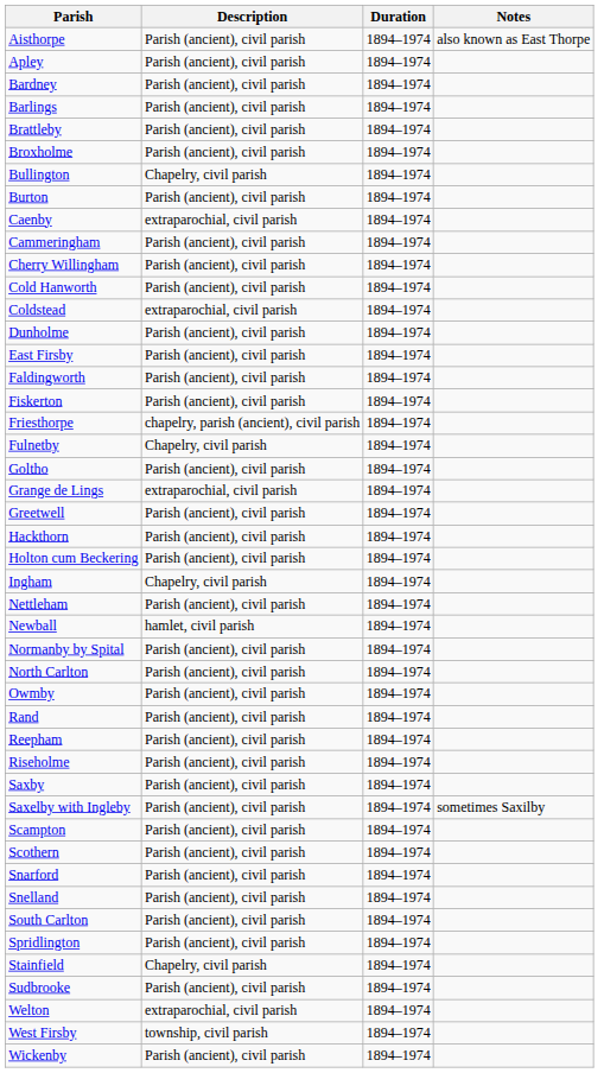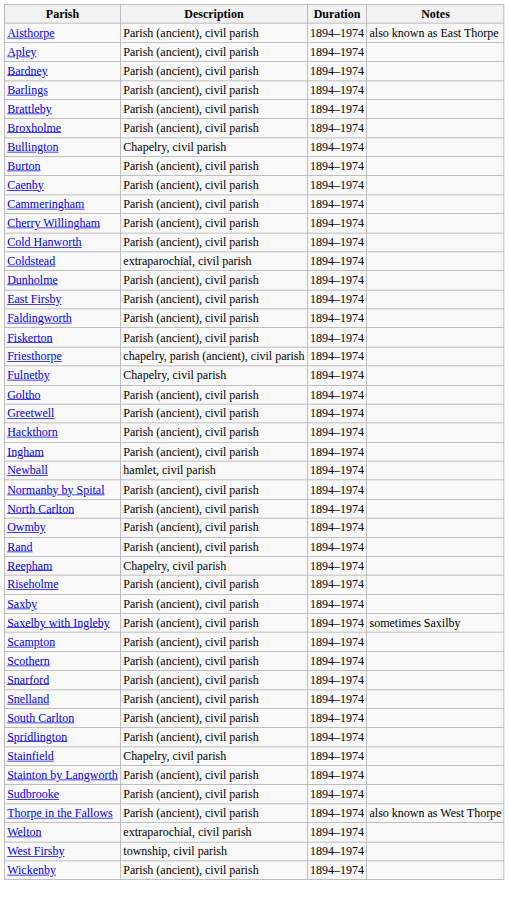Caenby | Description: extraparochial, civil parish -> Parish (ancient), civil parish
- row: Grange de Lings | extraparochial, civil parish | 1894–1974
- row: Holton cum Beckering | Parish (ancient), civil parish | 1894–1974
Ingham | Description: Chapelry, civil parish -> Parish (ancient), civil parish
- row: Nettleham | Parish (ancient), civil parish | 1894–1974
Reepham | Description: Parish (ancient), civil parish -> Chapelry, civil parish
+ row: Stainton by Langworth | Parish (ancient), civil parish | 1894–1974
+ row: Thorpe in the Fallows | Parish (ancient), civil parish | 1894–1974 | also known as West Thorpe
